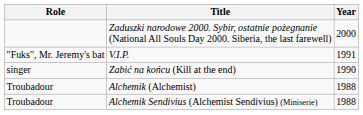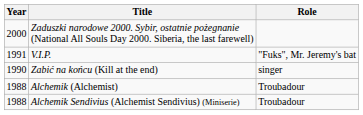columns swapped: Year <-> Role
